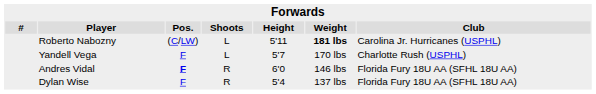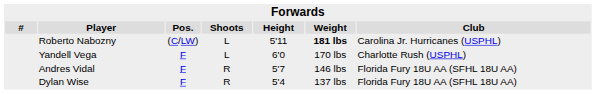Yandell Vega | Height: 5'7 -> 6'0
Andres Vidal | Pos.: bold -> normal
Andres Vidal | Height: 6'0 -> 5'7
